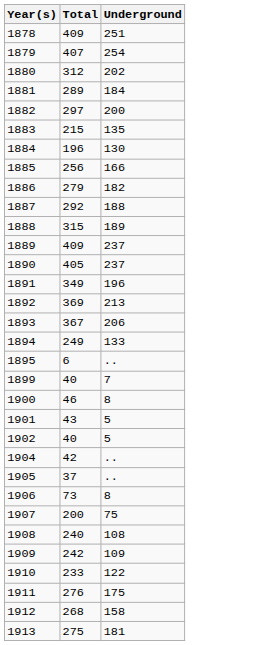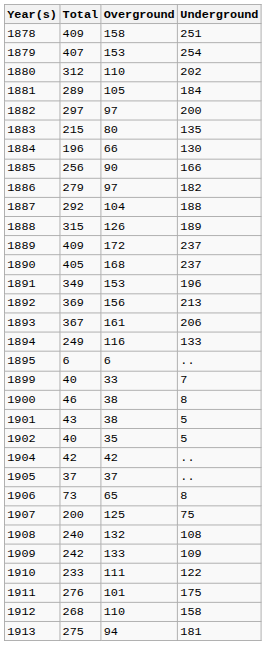+ column: Overground | 158 | 153 | 110 | 105 | 97 | 80 | 66 | 90 | 97 | 104 | 126 | 172 | 168 | 153 | 156 | 161 | 116 | 6 | 33 | 38 | 38 | 35 | 42 | 37 | 65 | 125 | 132 | 133 | 111 | 101 | 110 | 94
